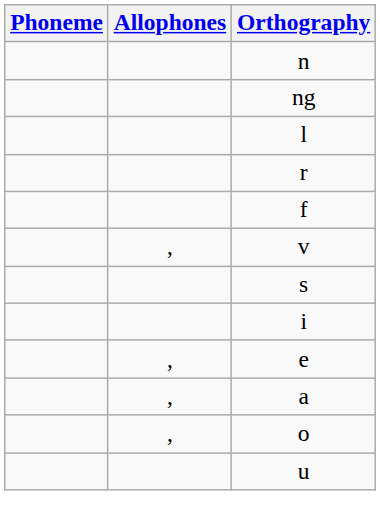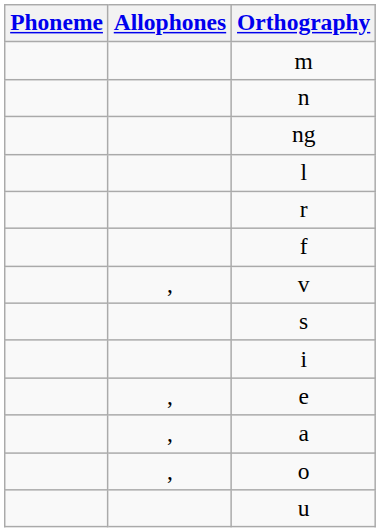+ row: m
